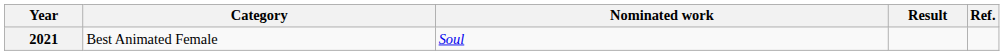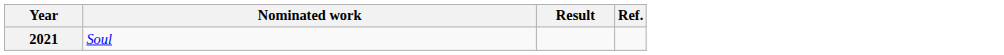- column: Category | Best Animated Female
